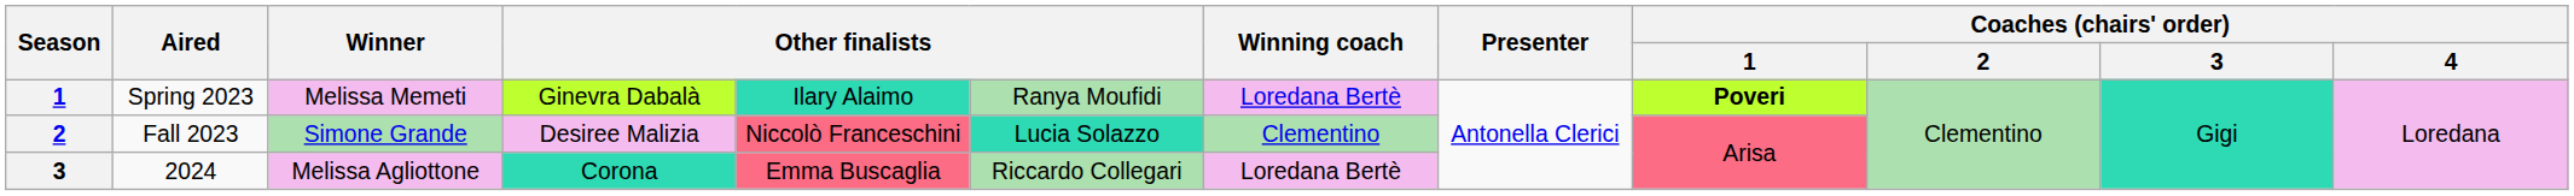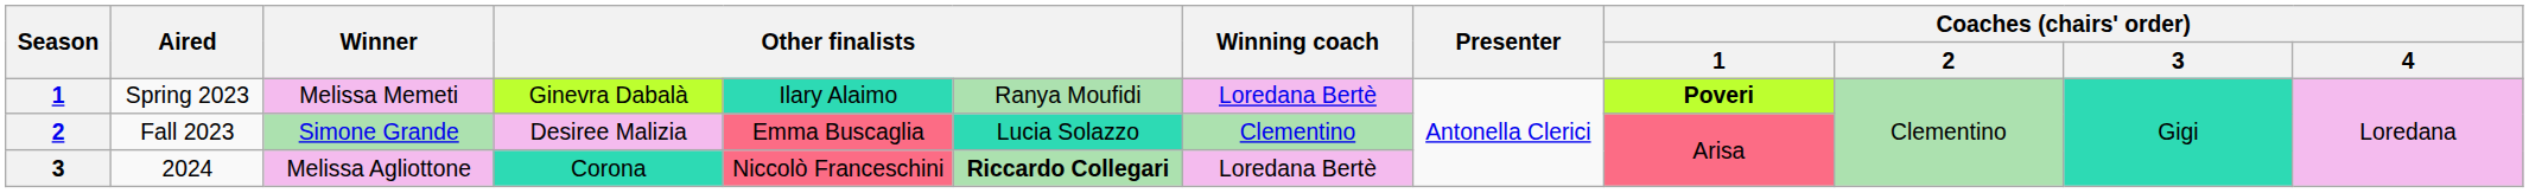Fall 2023 | column 5: Niccolò Franceschini -> Emma Buscaglia
2024 | column 5: Emma Buscaglia -> Niccolò Franceschini
2024 | column 6: normal -> bold
